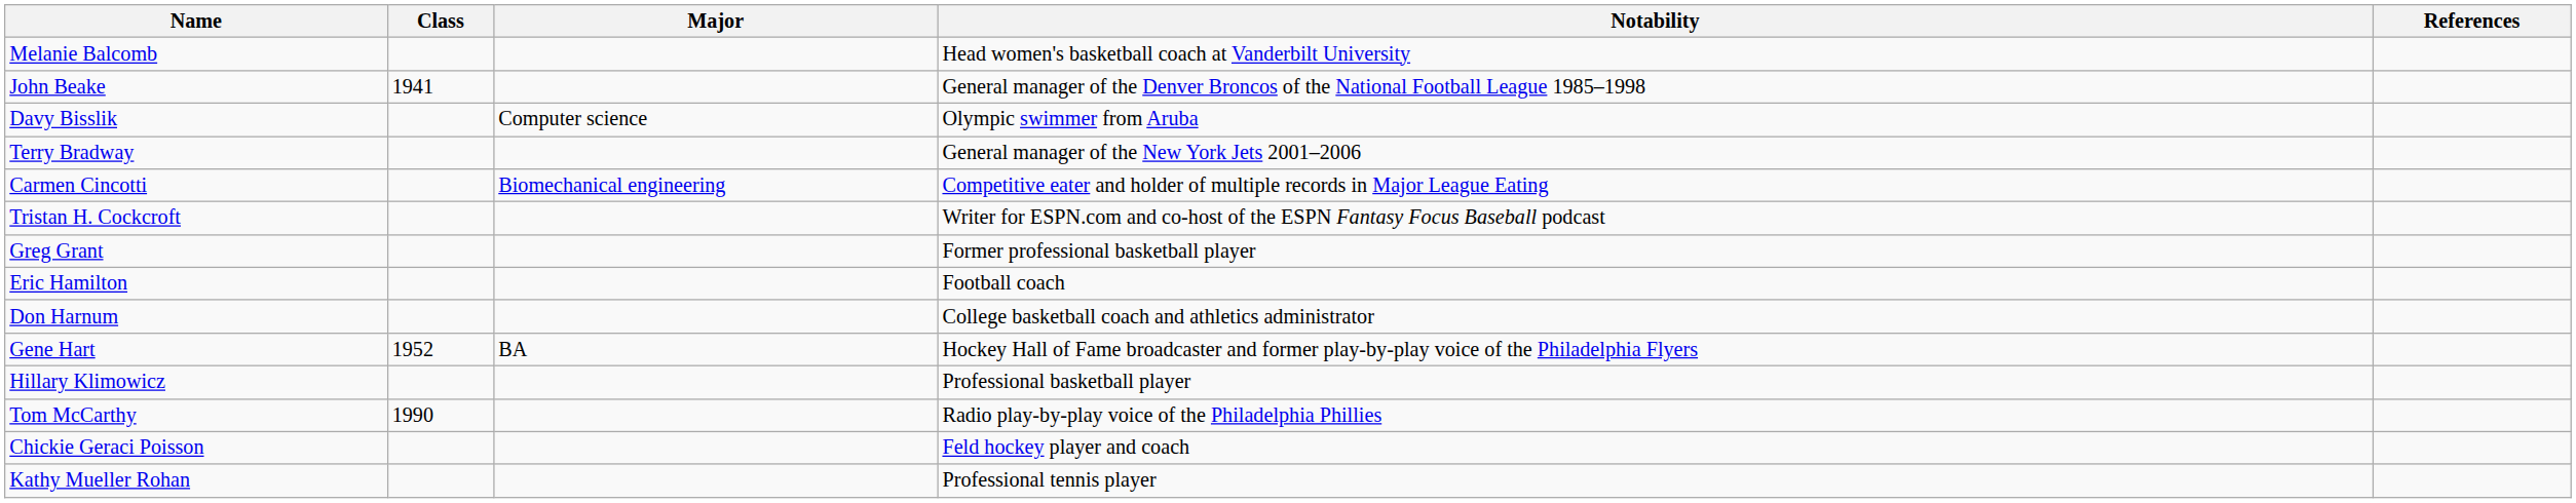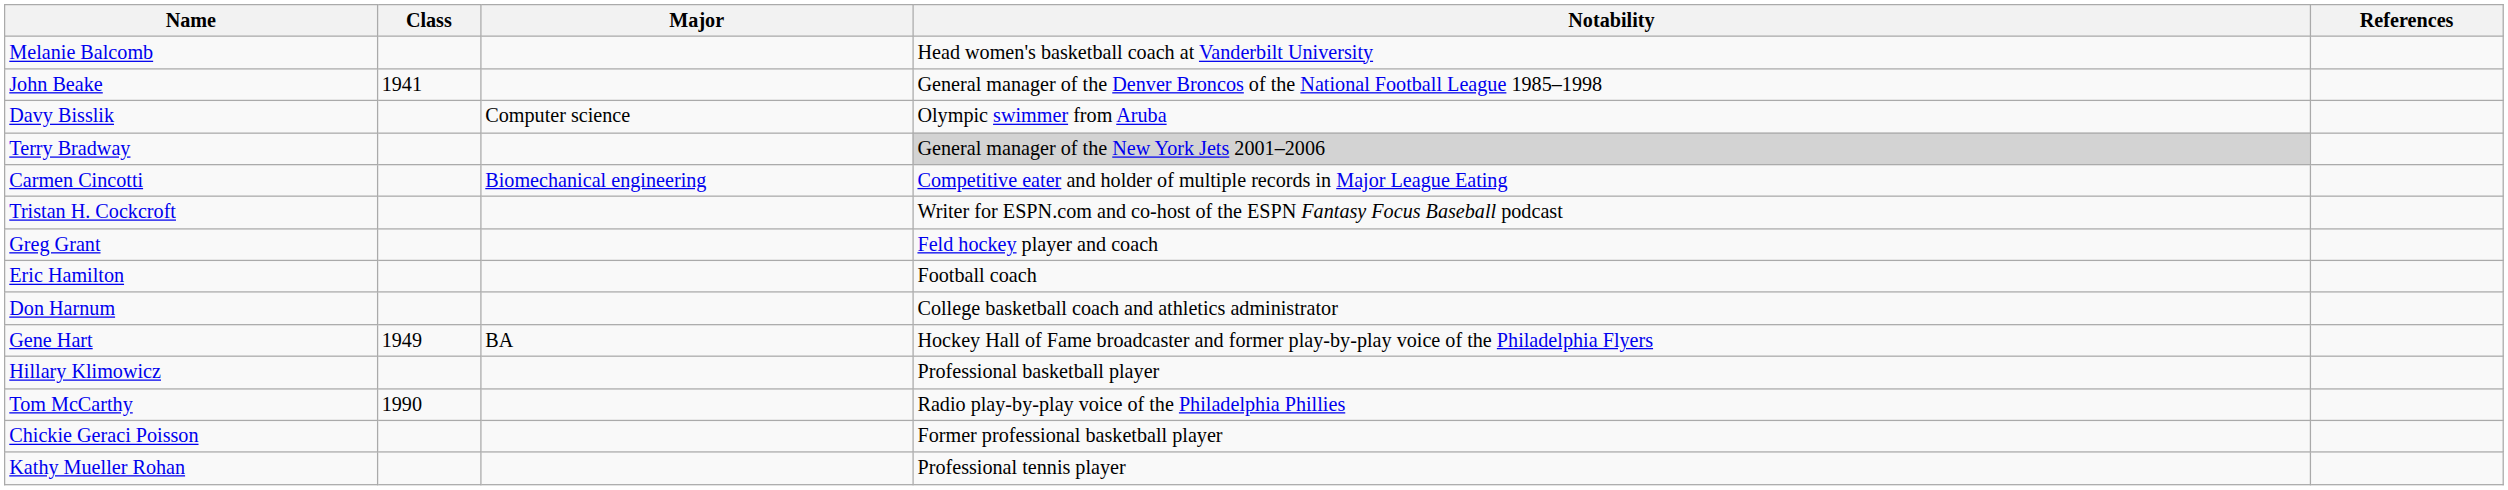Terry Bradway | Notability: no background -> lightgrey background
Greg Grant | Notability: Former professional basketball player -> Feld hockey player and coach
Gene Hart | Class: 1952 -> 1949
Chickie Geraci Poisson | Notability: Feld hockey player and coach -> Former professional basketball player
